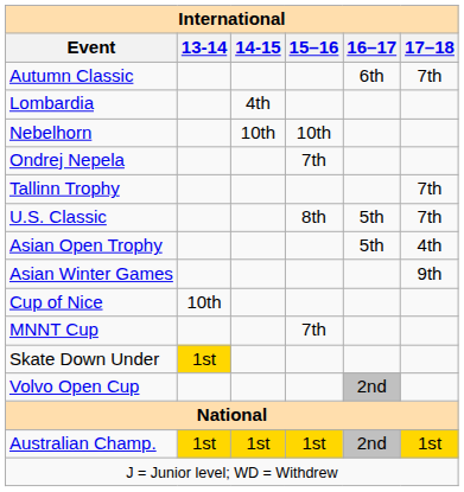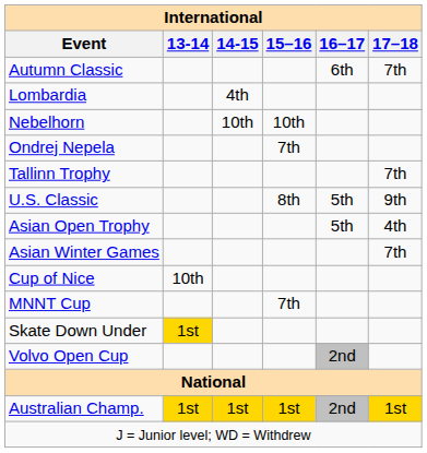U.S. Classic | 17–18: 7th -> 9th
Asian Winter Games | 17–18: 9th -> 7th
